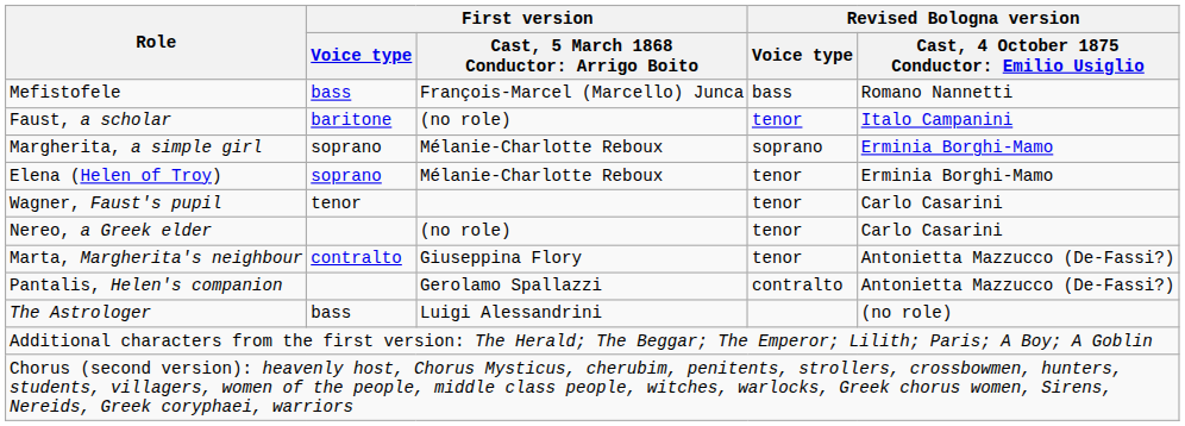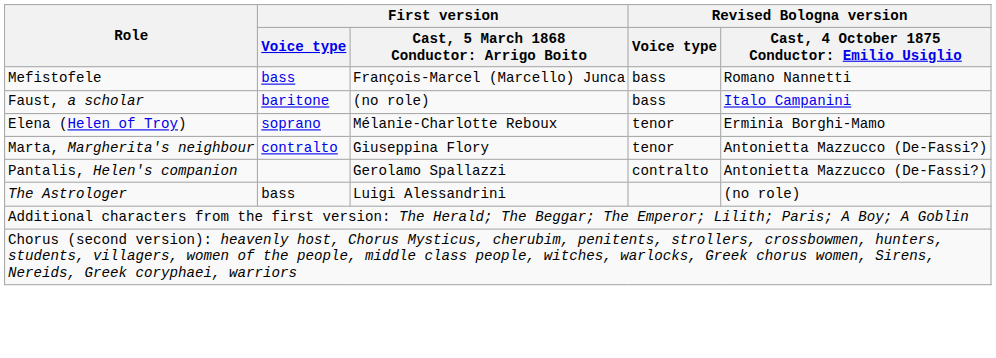Faust, a scholar | Revised Bologna version / Voice type: tenor -> bass
- row: Margherita, a simple girl | soprano | Mélanie-Charlotte Reboux | soprano | Erminia Borghi-Mamo
- row: Wagner, Faust's pupil | tenor | tenor | Carlo Casarini
- row: Nereo, a Greek elder | (no role) | tenor | Carlo Casarini
